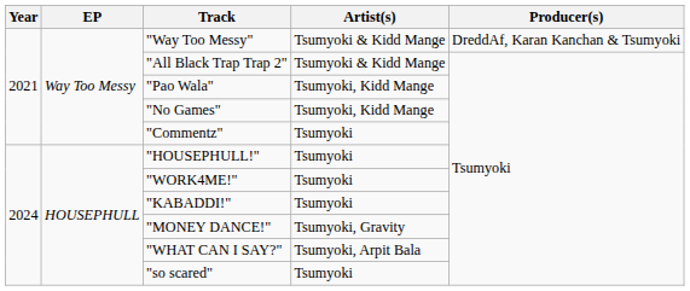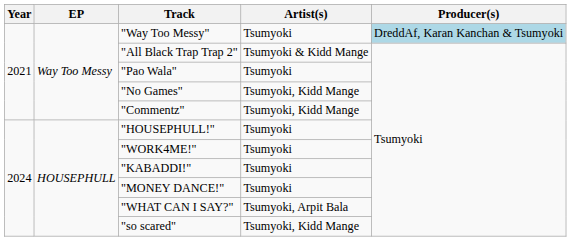"Way Too Messy" | Artist(s): Tsumyoki & Kidd Mange -> Tsumyoki
"Way Too Messy" | Producer(s): no background -> lightblue background
"Pao Wala" | Artist(s): Tsumyoki, Kidd Mange -> Tsumyoki
"Commentz" | Artist(s): Tsumyoki -> Tsumyoki, Kidd Mange
"MONEY DANCE!" | Artist(s): Tsumyoki, Gravity -> Tsumyoki
"so scared" | Artist(s): Tsumyoki -> Tsumyoki, Kidd Mange
